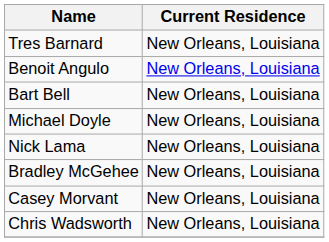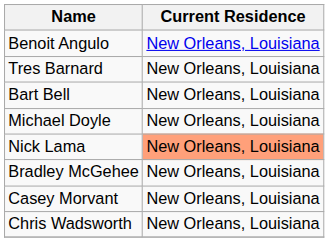rows swapped: Benoit Angulo <-> Tres Barnard
Nick Lama | Current Residence: no background -> lightsalmon background
